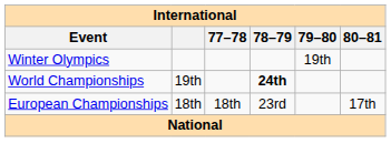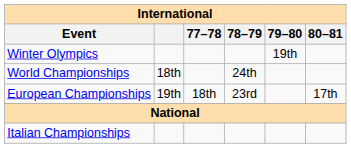World Championships | column 2: 19th -> 18th
World Championships | 78–79: bold -> normal
European Championships | column 2: 18th -> 19th
+ row: Italian Championships
